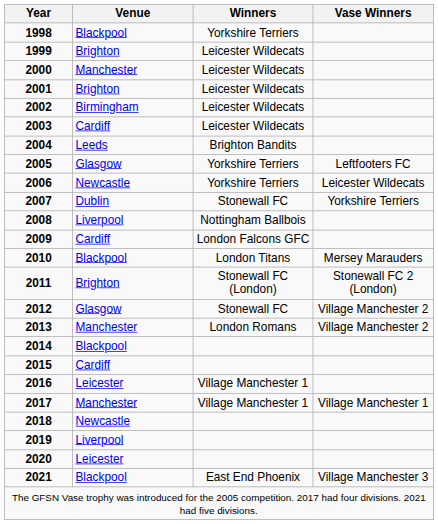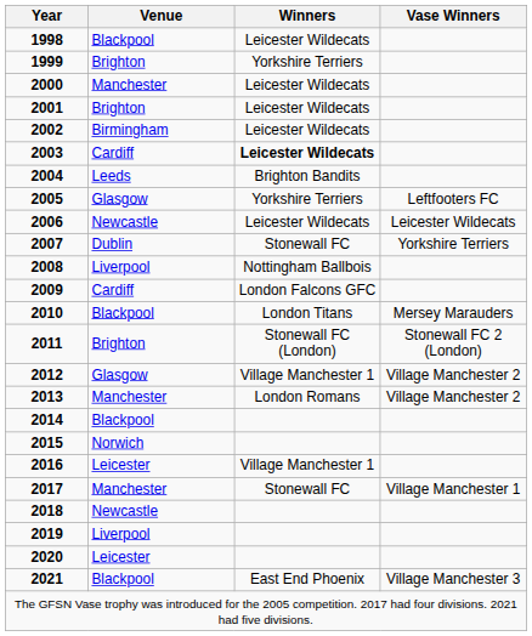1998 | Winners: Yorkshire Terriers -> Leicester Wildecats
1999 | Winners: Leicester Wildecats -> Yorkshire Terriers
2003 | Winners: normal -> bold
2006 | Winners: Yorkshire Terriers -> Leicester Wildecats
2012 | Winners: Stonewall FC -> Village Manchester 1
2015 | Venue: Cardiff -> Norwich
2017 | Winners: Village Manchester 1 -> Stonewall FC
